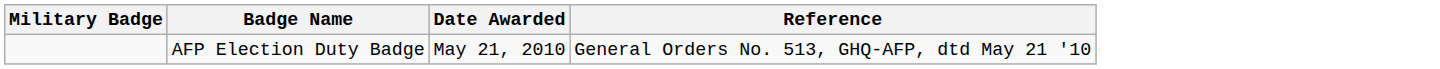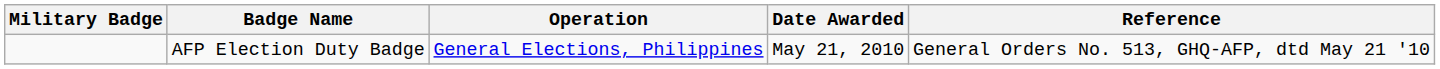+ column: Operation | General Elections, Philippines
